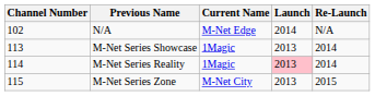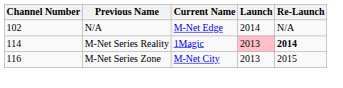- row: 113 | M-Net Series Showcase | 1Magic | 2013 | 2014
M-Net Series Reality | Re-Launch: normal -> bold
M-Net Series Zone | Channel Number: 115 -> 116
